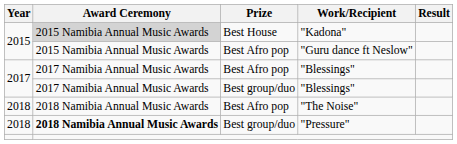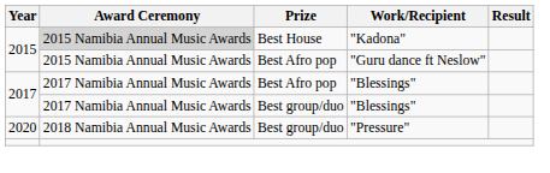- row: 2018 | 2018 Namibia Annual Music Awards | Best Afro pop | "The Noise"
"Pressure" | Year: 2018 -> 2020
"Pressure" | Award Ceremony: bold -> normal
